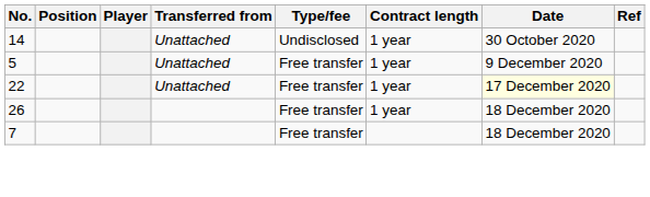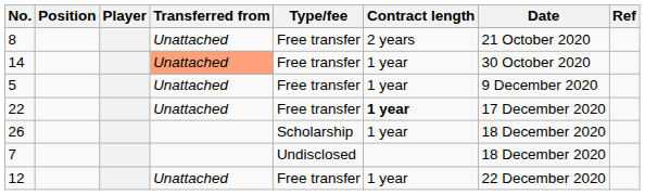+ row: 8 | Unattached | Free transfer | 2 years | 21 October 2020
14 | Transferred from: no background -> lightsalmon background
14 | Type/fee: Undisclosed -> Free transfer
22 | Contract length: normal -> bold
22 | Date: lightyellow background -> no background
26 | Type/fee: Free transfer -> Scholarship
7 | Type/fee: Free transfer -> Undisclosed
+ row: 12 | Unattached | Free transfer | 1 year | 22 December 2020
